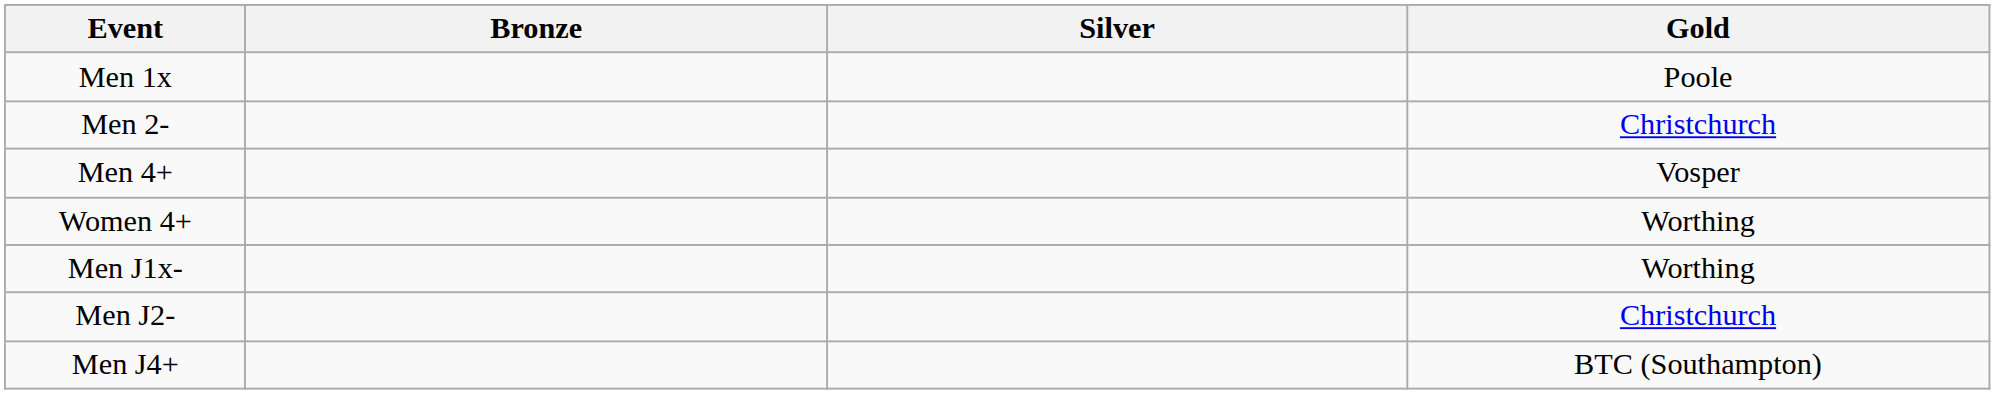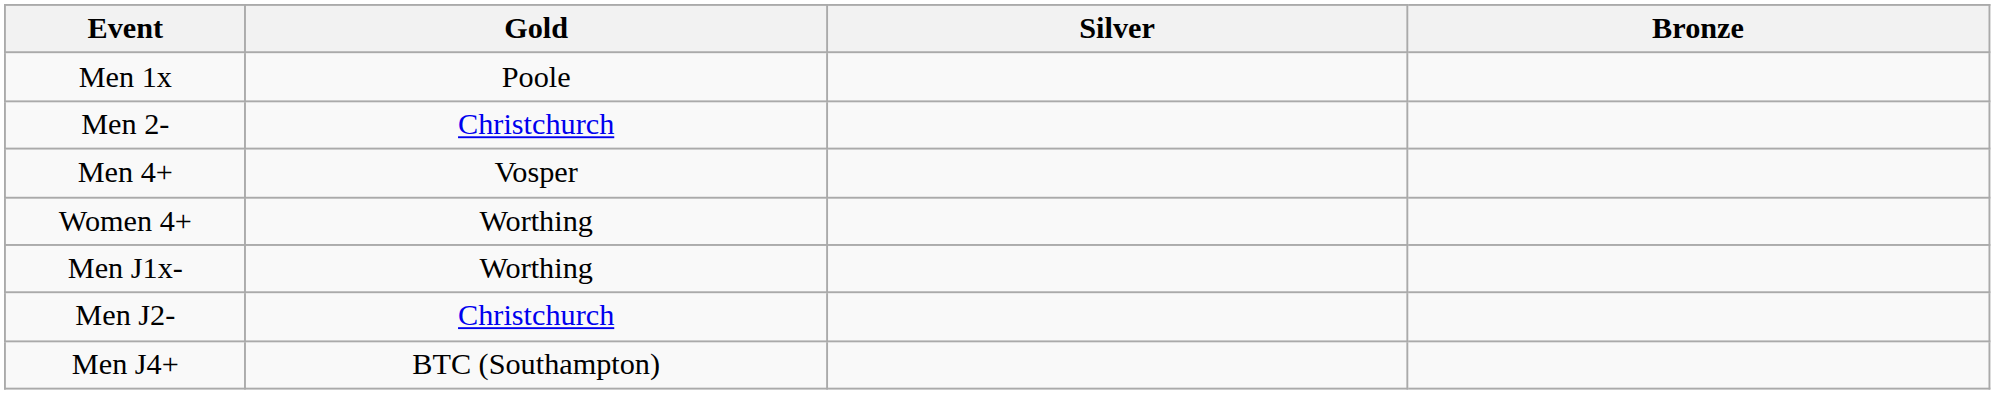columns swapped: Gold <-> Bronze
